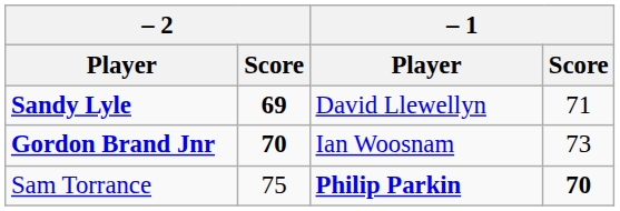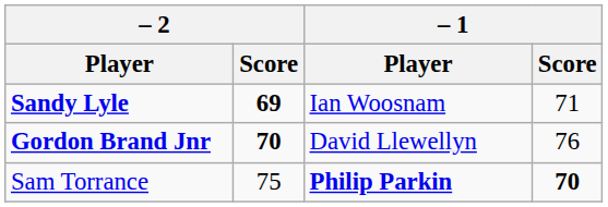Sandy Lyle | – 1 / Player: David Llewellyn -> Ian Woosnam
Gordon Brand Jnr | – 1 / Player: Ian Woosnam -> David Llewellyn
Gordon Brand Jnr | – 1 / Score: 73 -> 76
